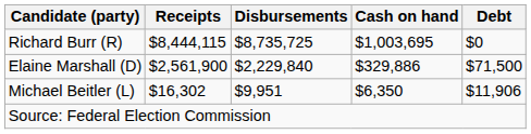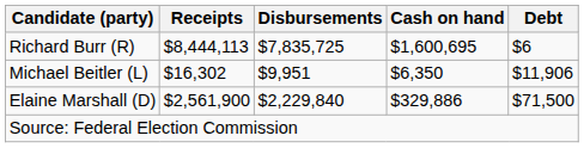Richard Burr (R) | Receipts: $8,444,115 -> $8,444,113
Richard Burr (R) | Disbursements: $8,735,725 -> $7,835,725
Richard Burr (R) | Cash on hand: $1,003,695 -> $1,600,695
Richard Burr (R) | Debt: $0 -> $6
rows swapped: Elaine Marshall (D) <-> Michael Beitler (L)
